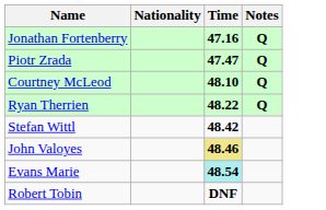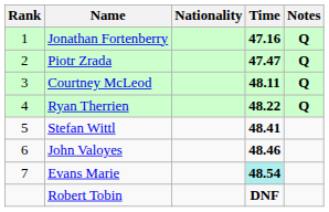+ column: Rank | 1 | 2 | 3 | 4 | 5 | 6 | 7
Courtney McLeod | Time: 48.10 -> 48.11
Stefan Wittl | Time: 48.42 -> 48.41
John Valoyes | Time: khaki background -> no background
